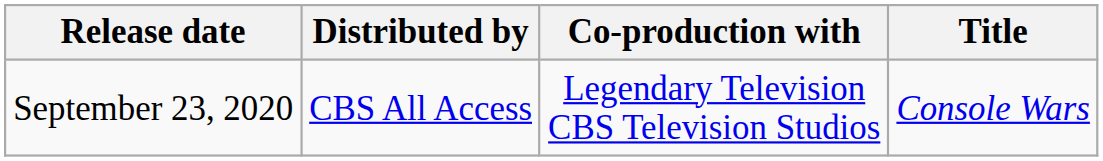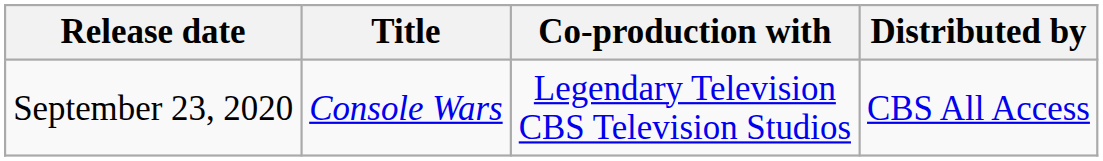columns swapped: Title <-> Distributed by
